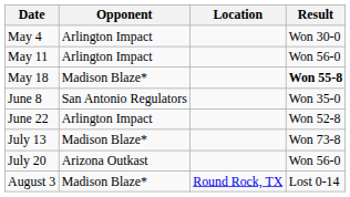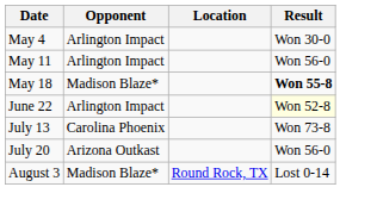- row: June 8 | San Antonio Regulators | Won 35-0
June 22 | Result: no background -> lightyellow background
July 13 | Opponent: Madison Blaze* -> Carolina Phoenix
